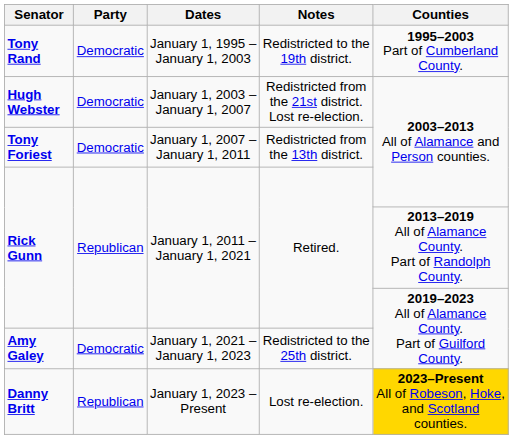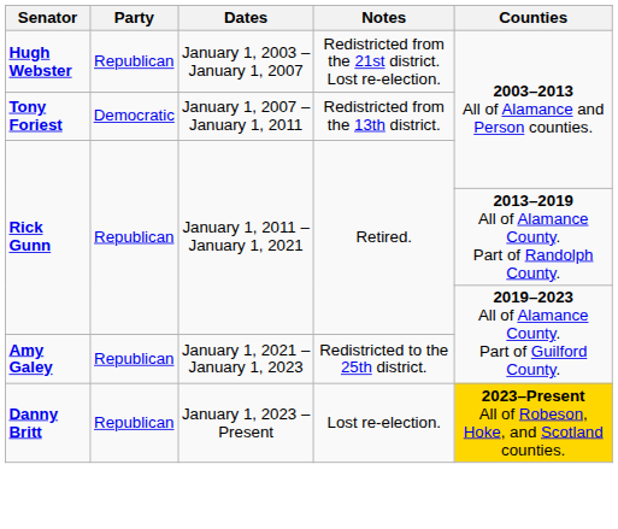- row: Tony Rand | Democratic | January 1, 1995 – January 1, 2003 | Redistricted to the 19th district. | 1995–2003 Part of Cumberland County.
Hugh Webster | Party: Democratic -> Republican
Amy Galey | Party: Democratic -> Republican
